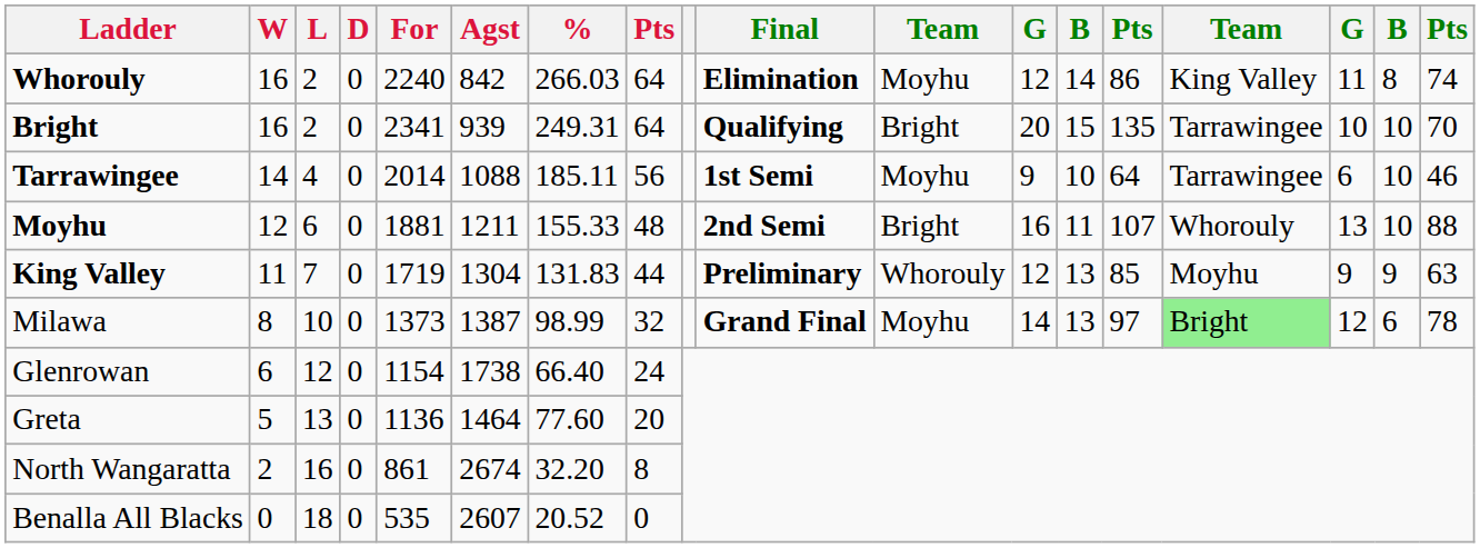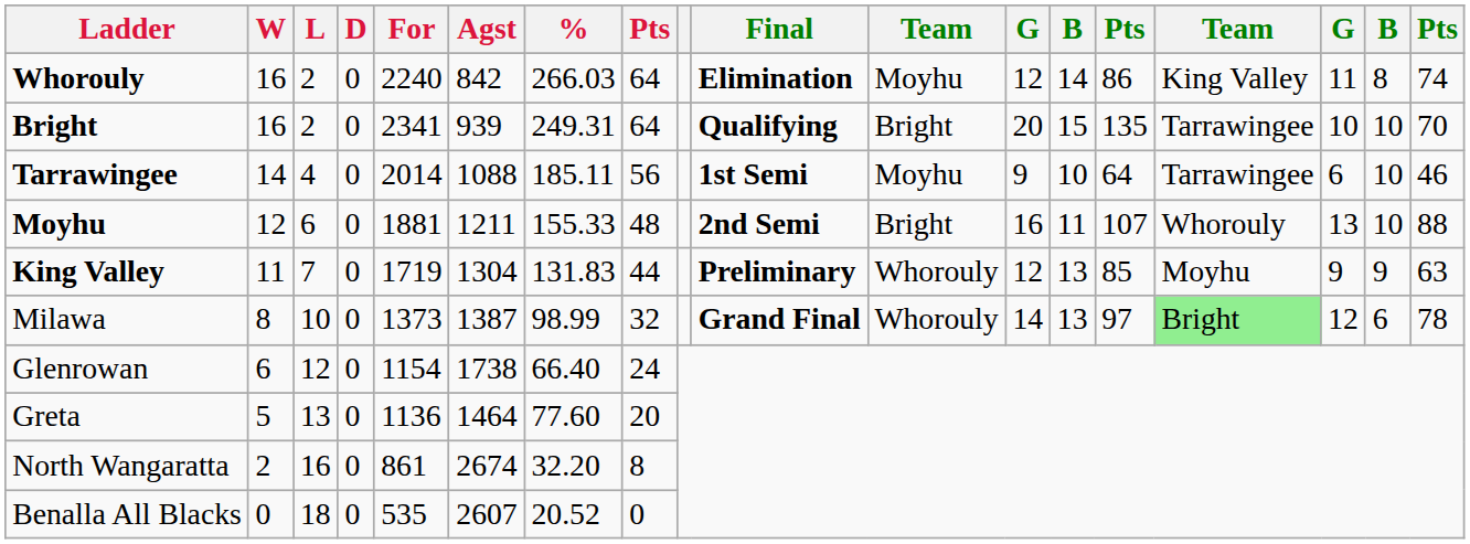Milawa | column 11: Moyhu -> Whorouly
